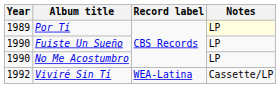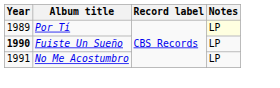Fuiste Un Sueño | Year: normal -> bold
No Me Acostumbro | Year: 1990 -> 1991
- row: 1992 | Viviré Sin Tí | WEA-Latina | Cassette/LP
